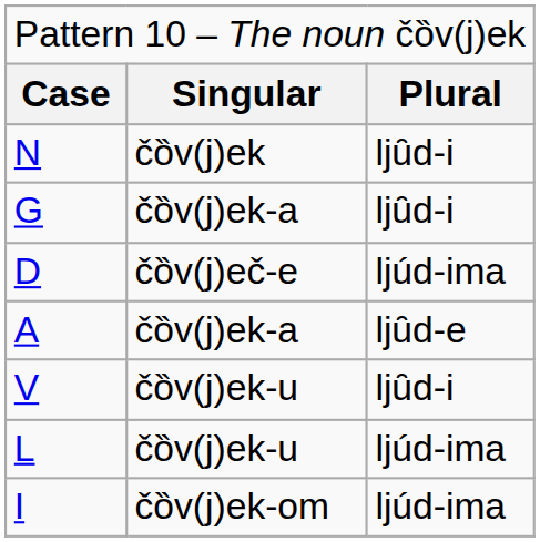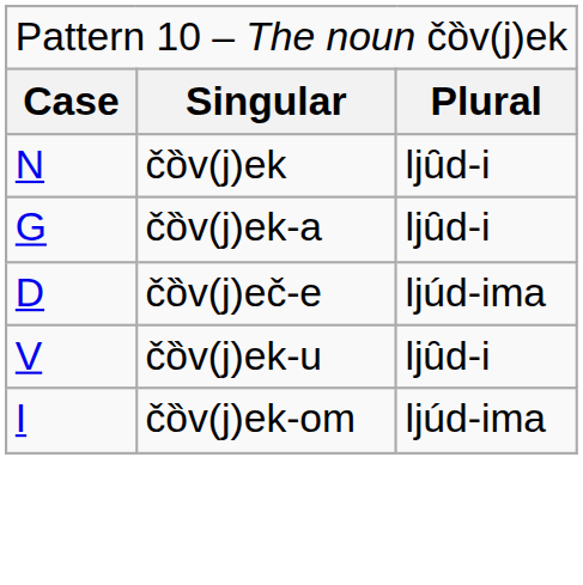- row: A | čȍv(j)ek-a | ljȗd-e
- row: L | čȍv(j)ek-u | ljúd-ima
